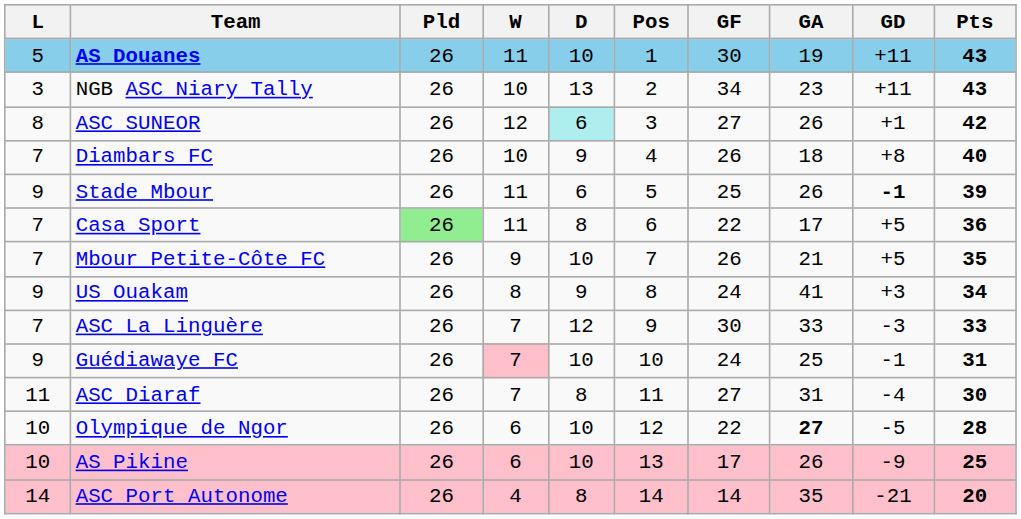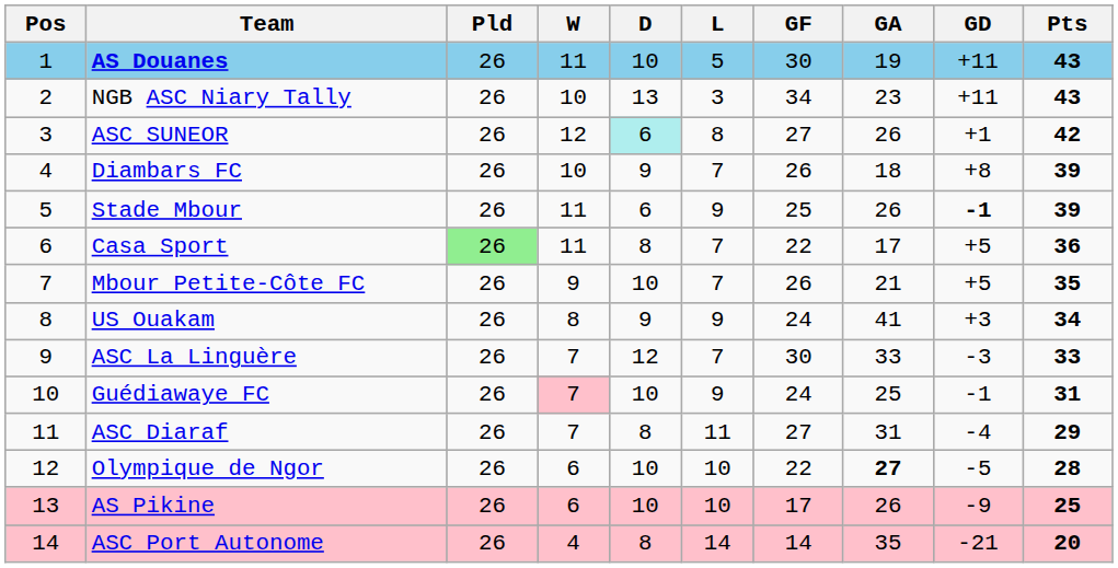columns swapped: Pos <-> L
Diambars FC | Pts: 40 -> 39
ASC Diaraf | Pts: 30 -> 29
